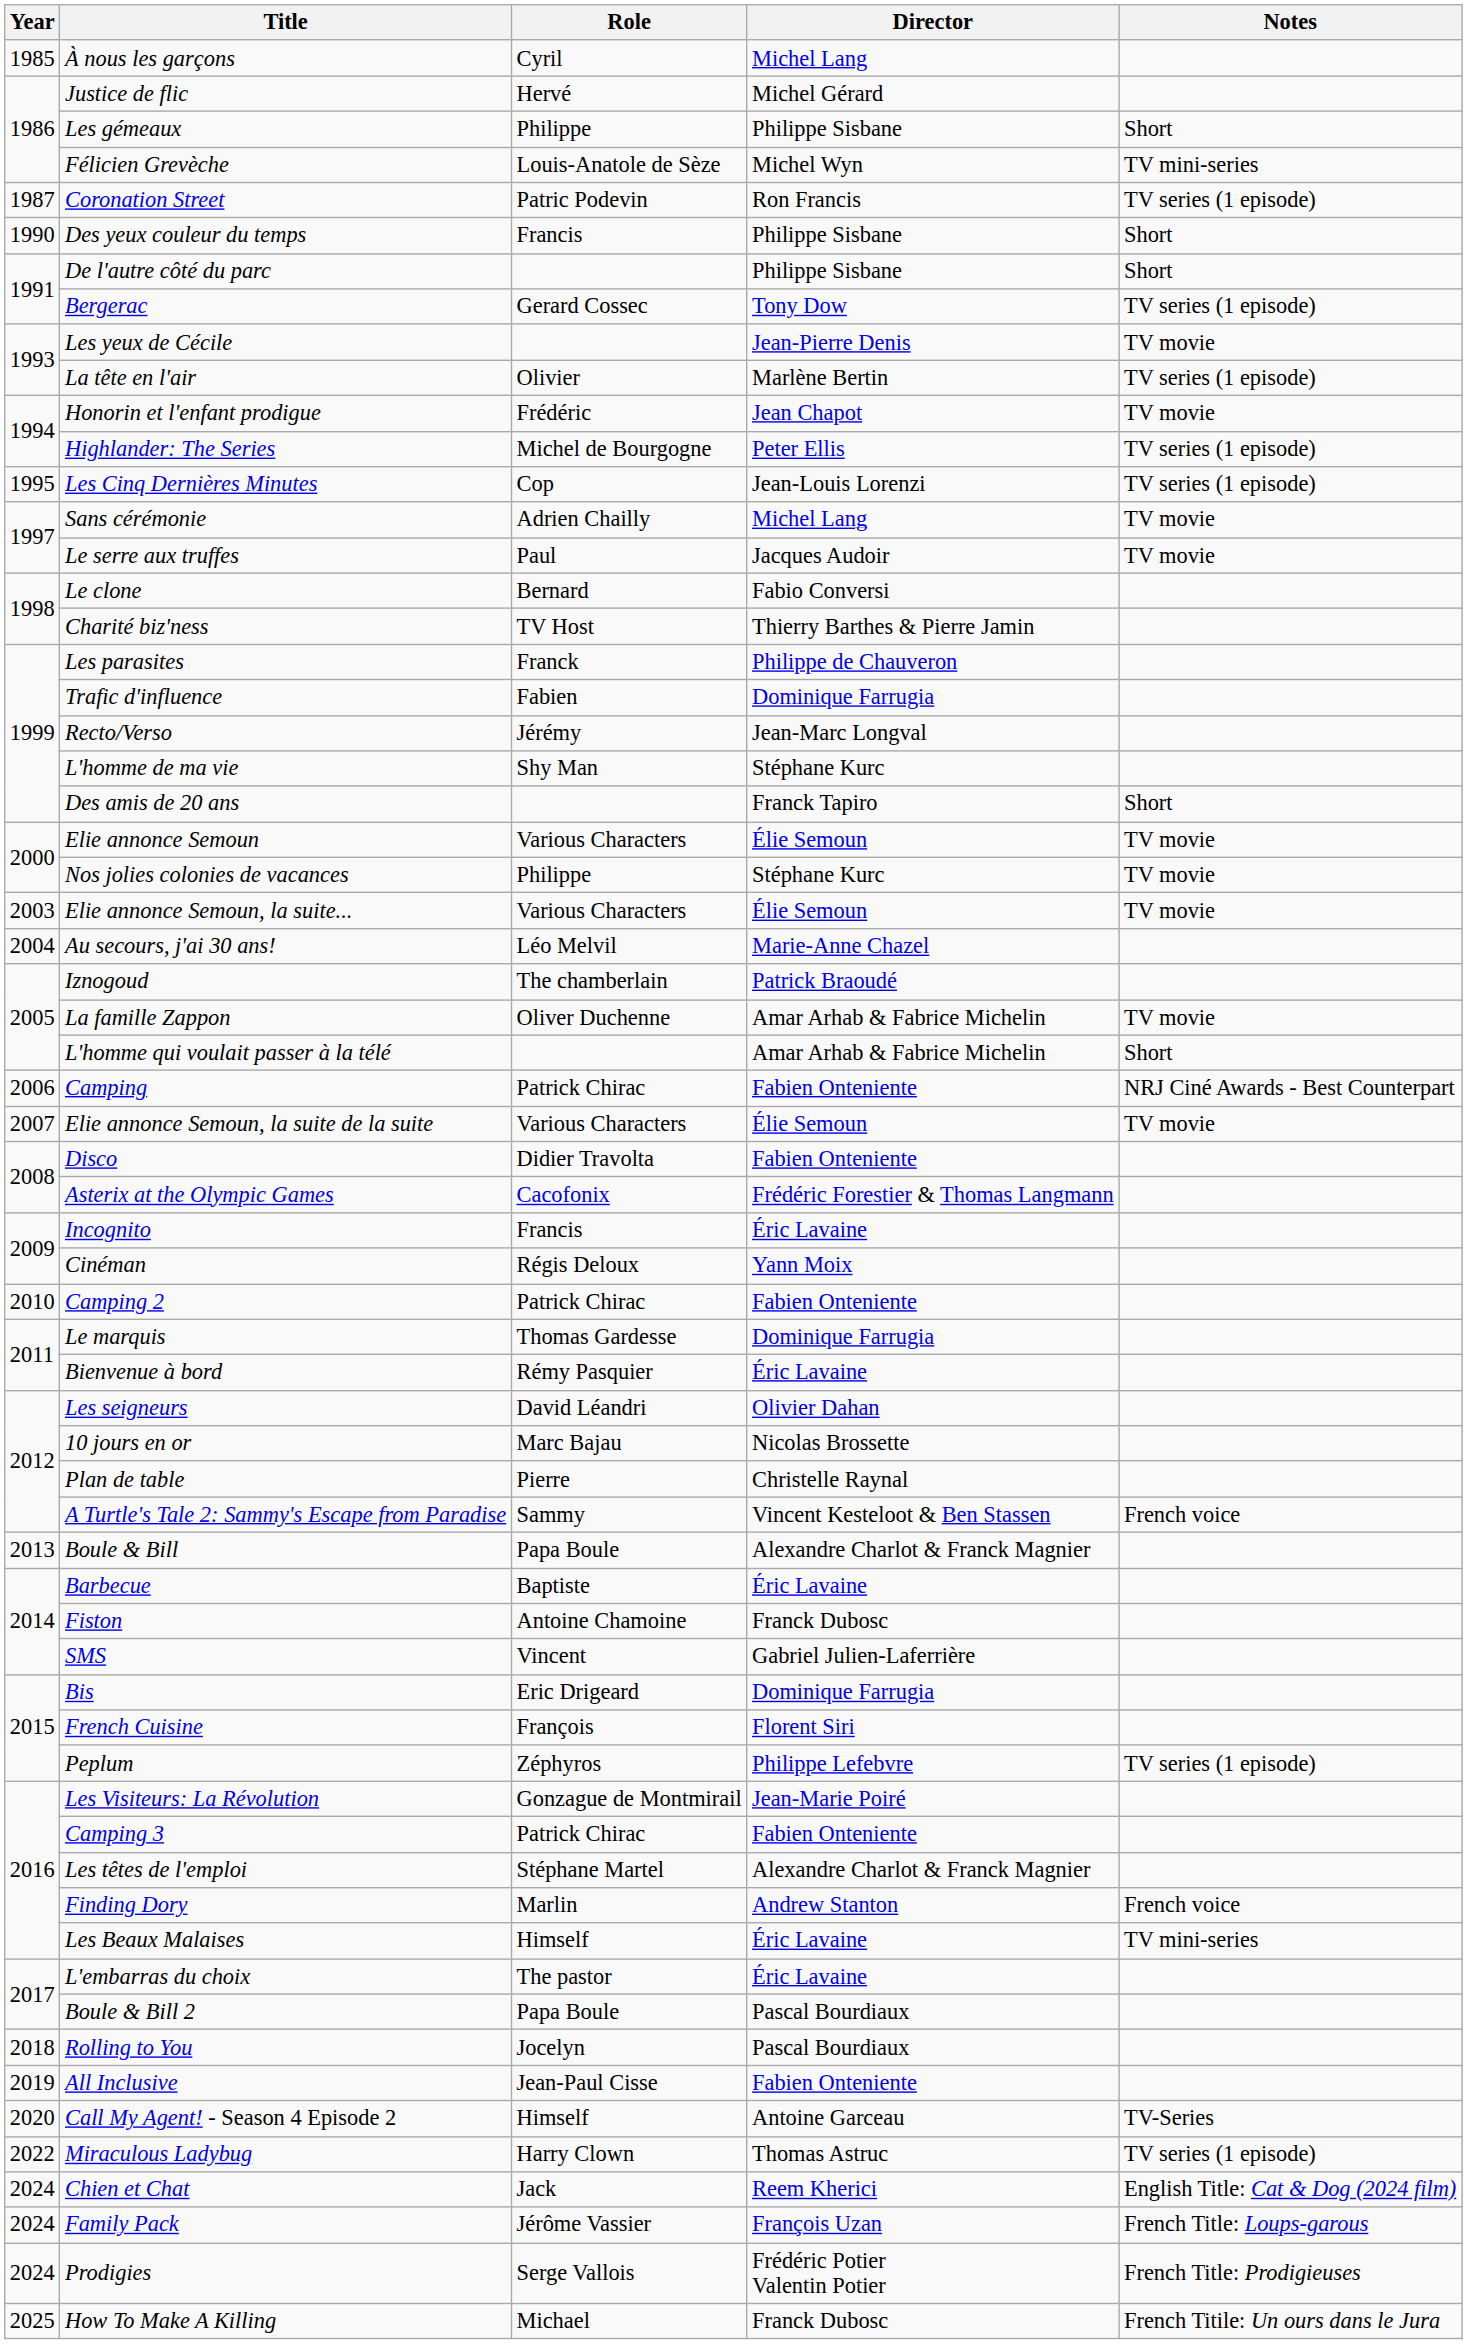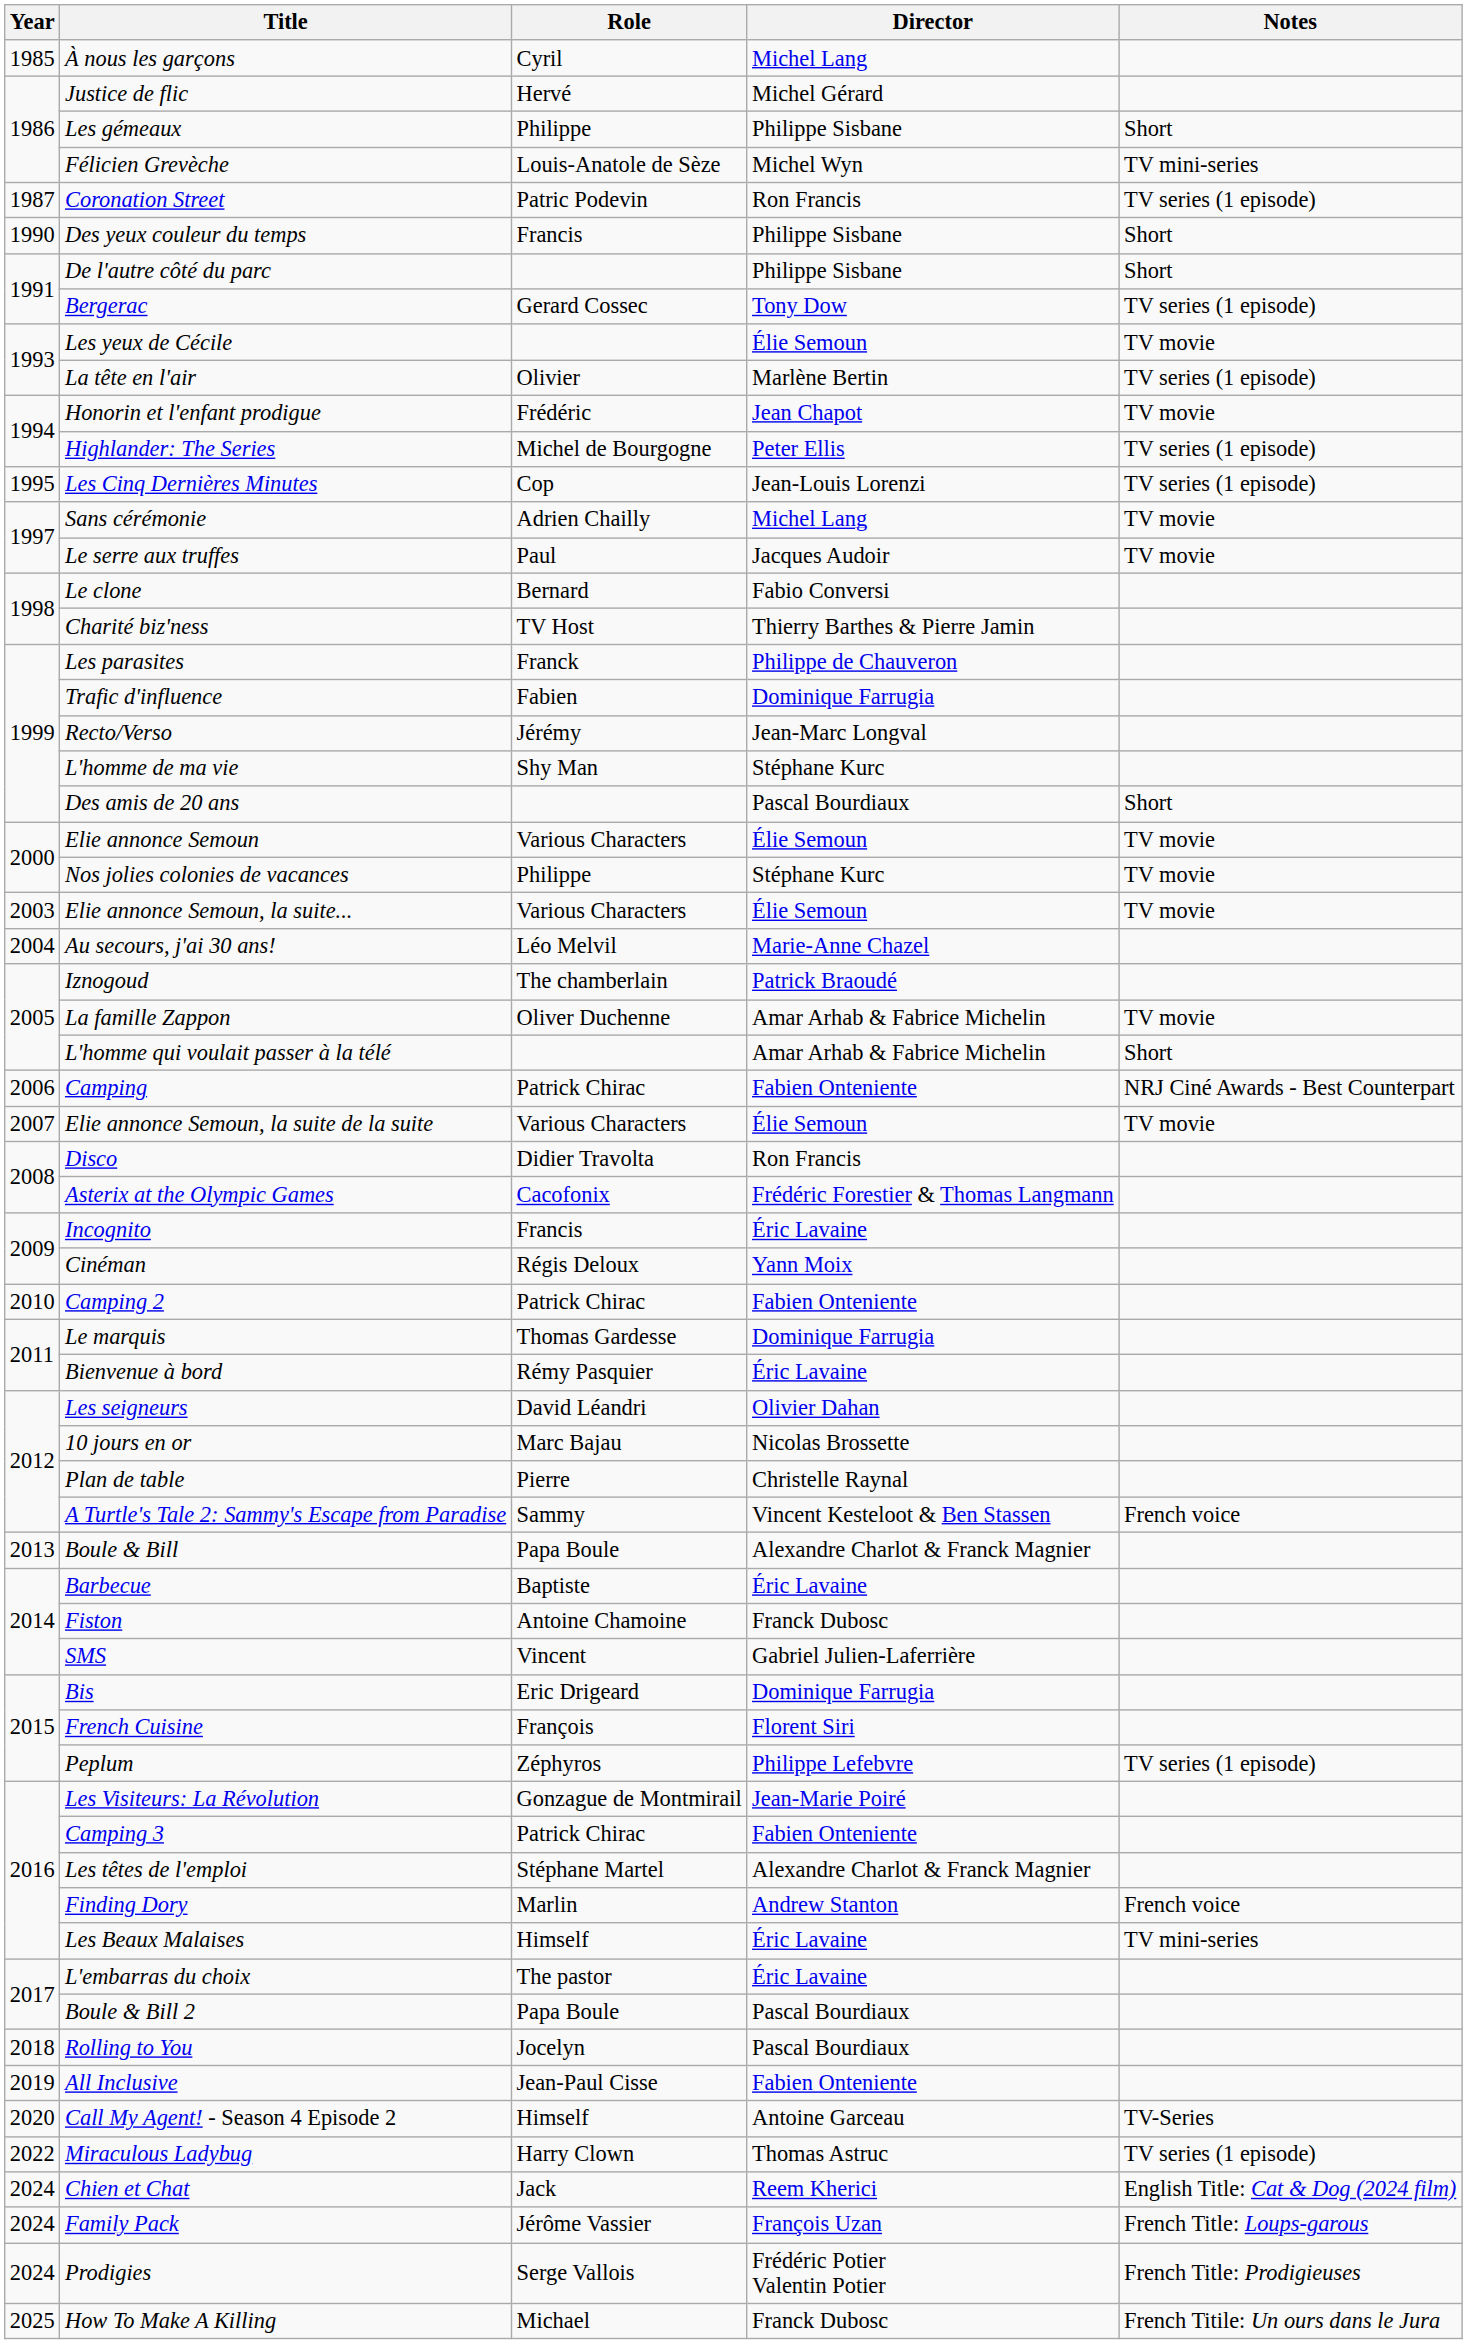Les yeux de Cécile | Director: Jean-Pierre Denis -> Élie Semoun
Des amis de 20 ans | Director: Franck Tapiro -> Pascal Bourdiaux
Disco | Director: Fabien Onteniente -> Ron Francis
